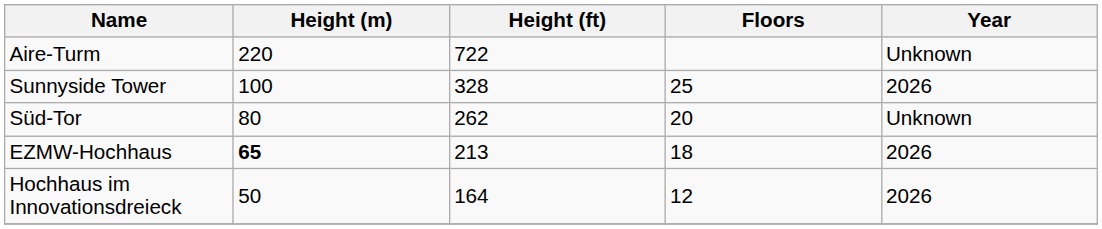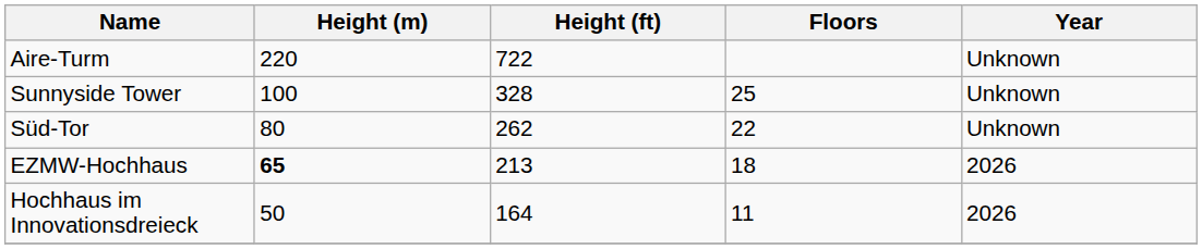Sunnyside Tower | Year: 2026 -> Unknown
Süd-Tor | Floors: 20 -> 22
Hochhaus im Innovationsdreieck | Floors: 12 -> 11
